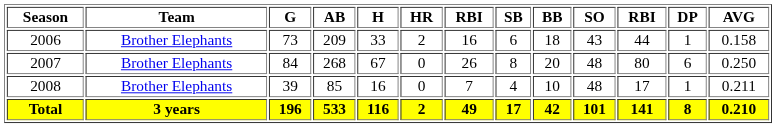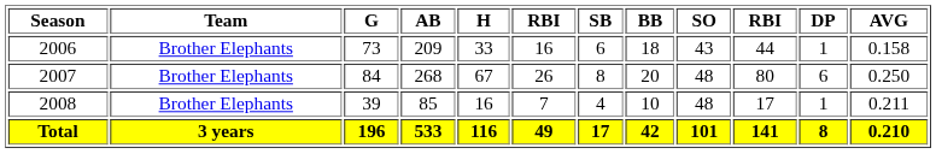- column: HR | 2 | 0 | 0 | 2
